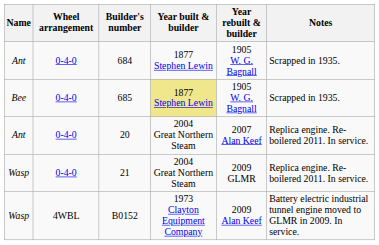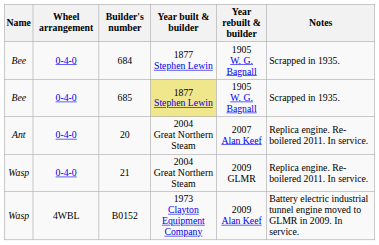684 | Name: Ant -> Bee
